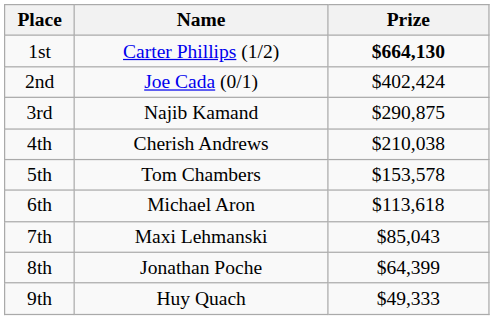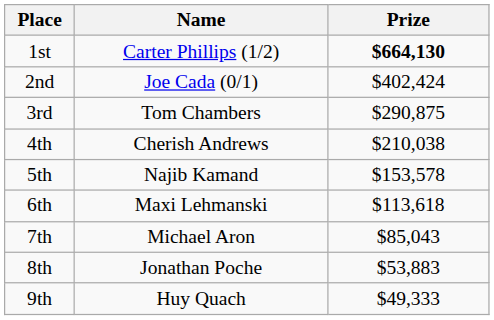3rd | Name: Najib Kamand -> Tom Chambers
5th | Name: Tom Chambers -> Najib Kamand
6th | Name: Michael Aron -> Maxi Lehmanski
7th | Name: Maxi Lehmanski -> Michael Aron
8th | Prize: $64,399 -> $53,883
